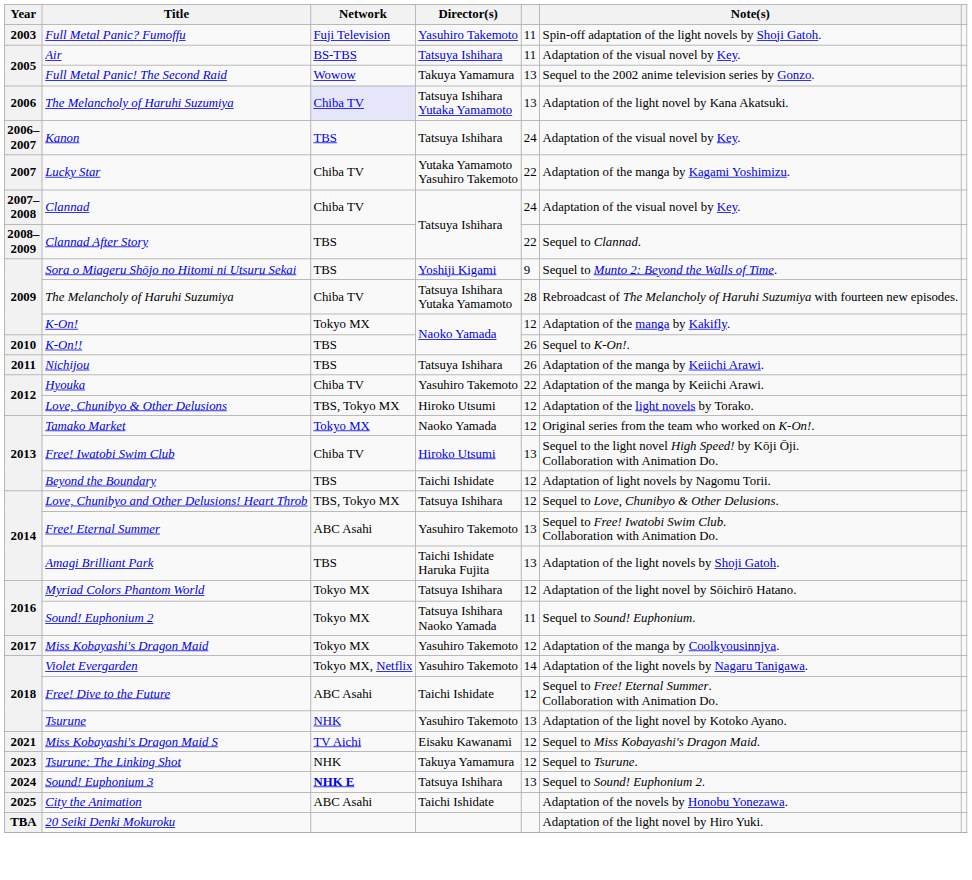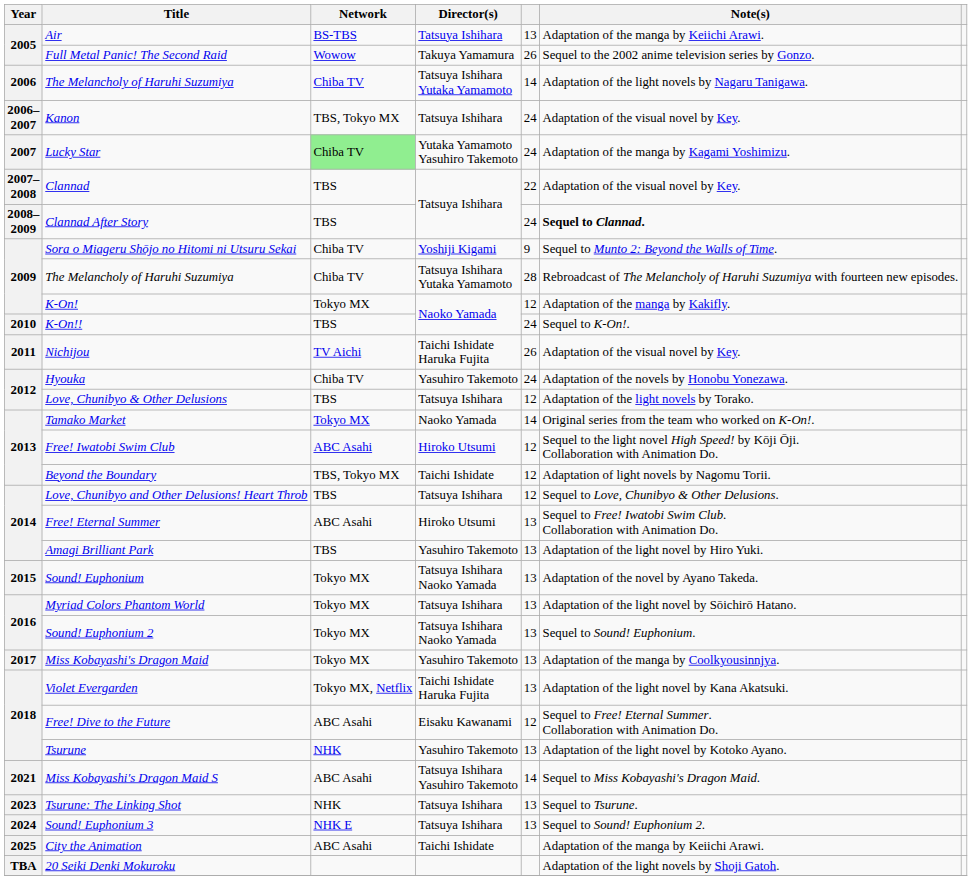- row: 2003 | Full Metal Panic? Fumoffu | Fuji Television | Yasuhiro Takemoto | 11 | Spin-off adaptation of the light novels by Shoji Gatoh.
Air | column 5: 11 -> 13
Air | Note(s): Adaptation of the visual novel by Key. -> Adaptation of the manga by Keiichi Arawi.
Full Metal Panic! The Second Raid | column 5: 13 -> 26
2006 / The Melancholy of Haruhi Suzumiya | Network: lavender background -> no background
2006 / The Melancholy of Haruhi Suzumiya | column 5: 13 -> 14
2006 / The Melancholy of Haruhi Suzumiya | Note(s): Adaptation of the light novel by Kana Akatsuki. -> Adaptation of the light novels by Nagaru Tanigawa.
Kanon | Network: TBS -> TBS, Tokyo MX
Lucky Star | Network: no background -> lightgreen background
Lucky Star | column 5: 22 -> 24
Clannad | Network: Chiba TV -> TBS
Clannad | column 5: 24 -> 22
Clannad After Story | column 5: 22 -> 24
Clannad After Story | Note(s): normal -> bold
Sora o Miageru Shōjo no Hitomi ni Utsuru Sekai | Network: TBS -> Chiba TV
K-On!! | column 5: 26 -> 24
Nichijou | Network: TBS -> TV Aichi
Nichijou | Director(s): Tatsuya Ishihara -> Taichi Ishidate Haruka Fujita
Nichijou | Note(s): Adaptation of the manga by Keiichi Arawi. -> Adaptation of the visual novel by Key.
Hyouka | column 5: 22 -> 24
Hyouka | Note(s): Adaptation of the manga by Keiichi Arawi. -> Adaptation of the novels by Honobu Yonezawa.
Love, Chunibyo & Other Delusions | Network: TBS, Tokyo MX -> TBS
Love, Chunibyo & Other Delusions | Director(s): Hiroko Utsumi -> Tatsuya Ishihara
Tamako Market | column 5: 12 -> 14
Free! Iwatobi Swim Club | Network: Chiba TV -> ABC Asahi
Free! Iwatobi Swim Club | column 5: 13 -> 12
Beyond the Boundary | Network: TBS -> TBS, Tokyo MX
Love, Chunibyo and Other Delusions! Heart Throb | Network: TBS, Tokyo MX -> TBS
Free! Eternal Summer | Director(s): Yasuhiro Takemoto -> Hiroko Utsumi
Amagi Brilliant Park | Director(s): Taichi Ishidate Haruka Fujita -> Yasuhiro Takemoto
Amagi Brilliant Park | Note(s): Adaptation of the light novels by Shoji Gatoh. -> Adaptation of the light novel by Hiro Yuki.
+ row: 2015 | Sound! Euphonium | Tokyo MX | Tatsuya Ishihara Naoko Yamada | 13 | Adaptation of the novel by Ayano Takeda.
Myriad Colors Phantom World | column 5: 12 -> 13
Sound! Euphonium 2 | column 5: 11 -> 13
Miss Kobayashi's Dragon Maid | column 5: 12 -> 13
Violet Evergarden | Director(s): Yasuhiro Takemoto -> Taichi Ishidate Haruka Fujita
Violet Evergarden | column 5: 14 -> 13
Violet Evergarden | Note(s): Adaptation of the light novels by Nagaru Tanigawa. -> Adaptation of the light novel by Kana Akatsuki.
Free! Dive to the Future | Director(s): Taichi Ishidate -> Eisaku Kawanami
Miss Kobayashi's Dragon Maid S | Network: TV Aichi -> ABC Asahi
Miss Kobayashi's Dragon Maid S | Director(s): Eisaku Kawanami -> Tatsuya Ishihara Yasuhiro Takemoto
Miss Kobayashi's Dragon Maid S | column 5: 12 -> 14
Tsurune: The Linking Shot | Director(s): Takuya Yamamura -> Tatsuya Ishihara
Tsurune: The Linking Shot | column 5: 12 -> 13
Sound! Euphonium 3 | Network: bold -> normal
City the Animation | Note(s): Adaptation of the novels by Honobu Yonezawa. -> Adaptation of the manga by Keiichi Arawi.
20 Seiki Denki Mokuroku | Note(s): Adaptation of the light novel by Hiro Yuki. -> Adaptation of the light novels by Shoji Gatoh.
